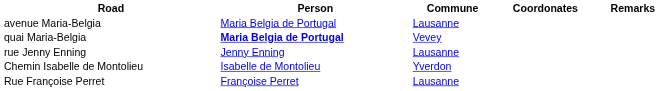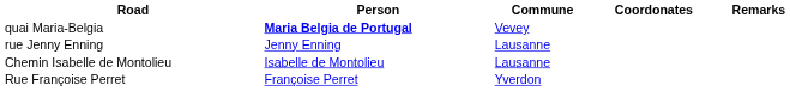- row: avenue Maria-Belgia | Maria Belgia de Portugal | Lausanne
Chemin Isabelle de Montolieu | Commune: Yverdon -> Lausanne
Rue Françoise Perret | Commune: Lausanne -> Yverdon
